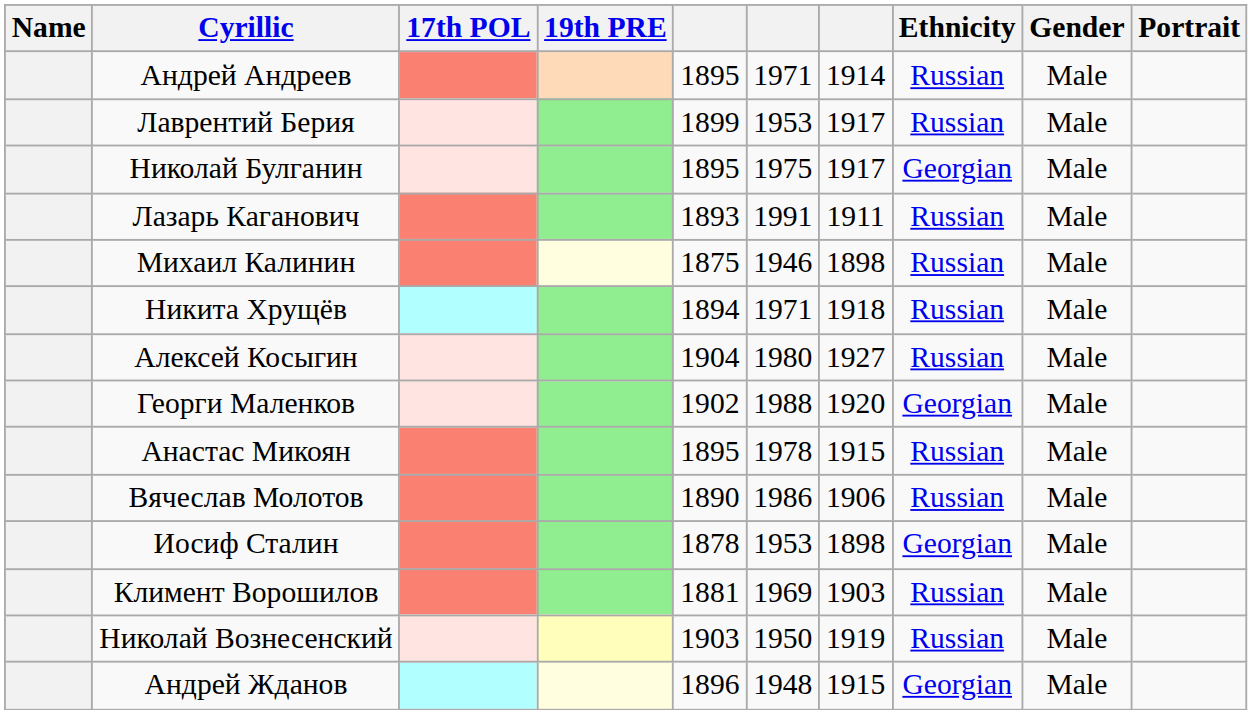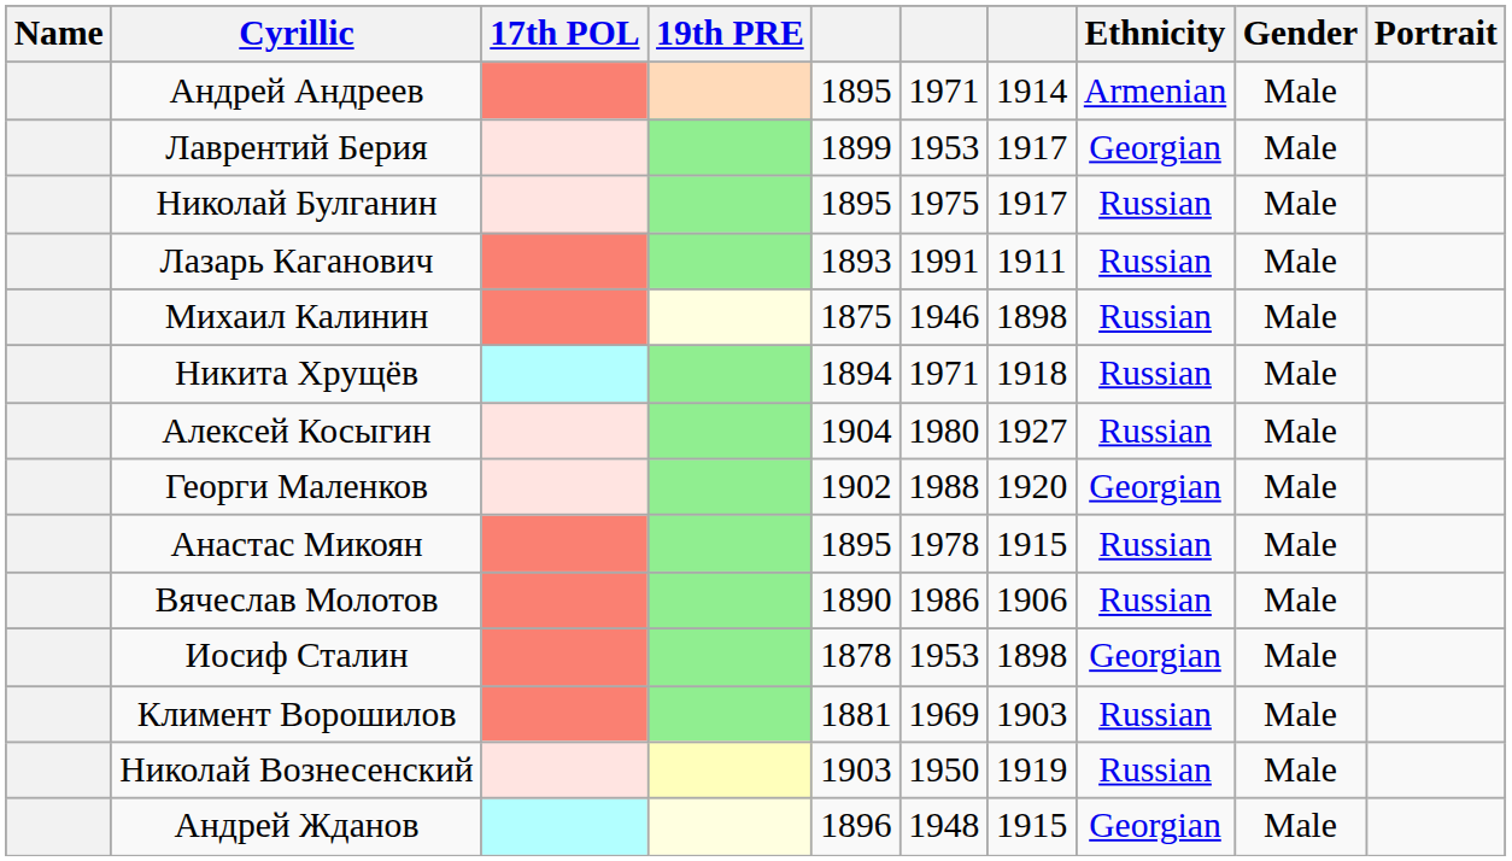Андрей Андреев | Ethnicity: Russian -> Armenian
Лаврентий Берия | Ethnicity: Russian -> Georgian
Николай Булганин | Ethnicity: Georgian -> Russian
